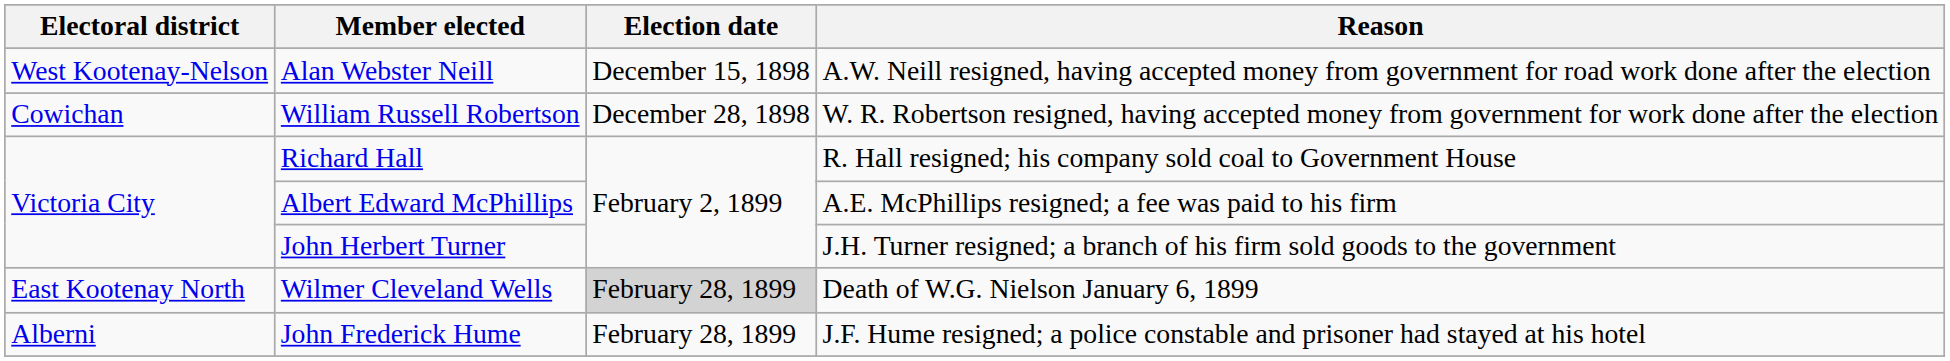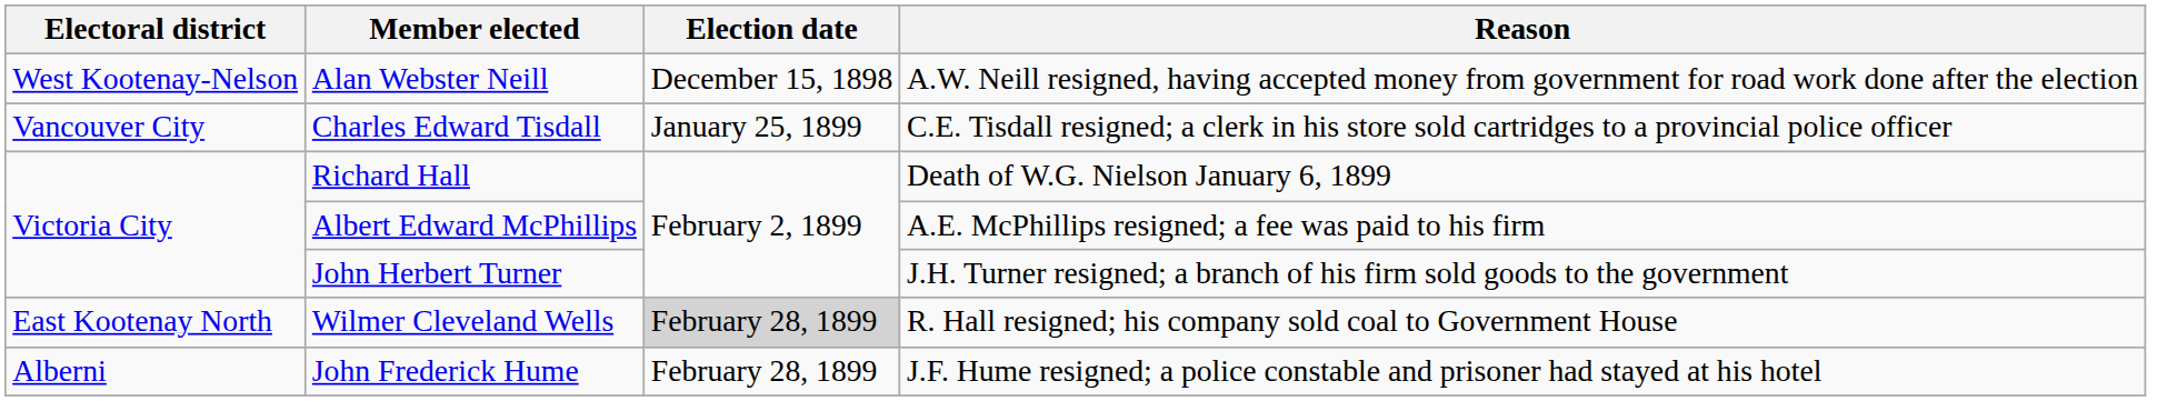- row: Cowichan | William Russell Robertson | December 28, 1898 | W. R. Robertson resigned, having accepted money from government for work done after the election
+ row: Vancouver City | Charles Edward Tisdall | January 25, 1899 | C.E. Tisdall resigned; a clerk in his store sold cartridges to a provincial police officer
Richard Hall | Reason: R. Hall resigned; his company sold coal to Government House -> Death of W.G. Nielson January 6, 1899
Wilmer Cleveland Wells | Reason: Death of W.G. Nielson January 6, 1899 -> R. Hall resigned; his company sold coal to Government House
